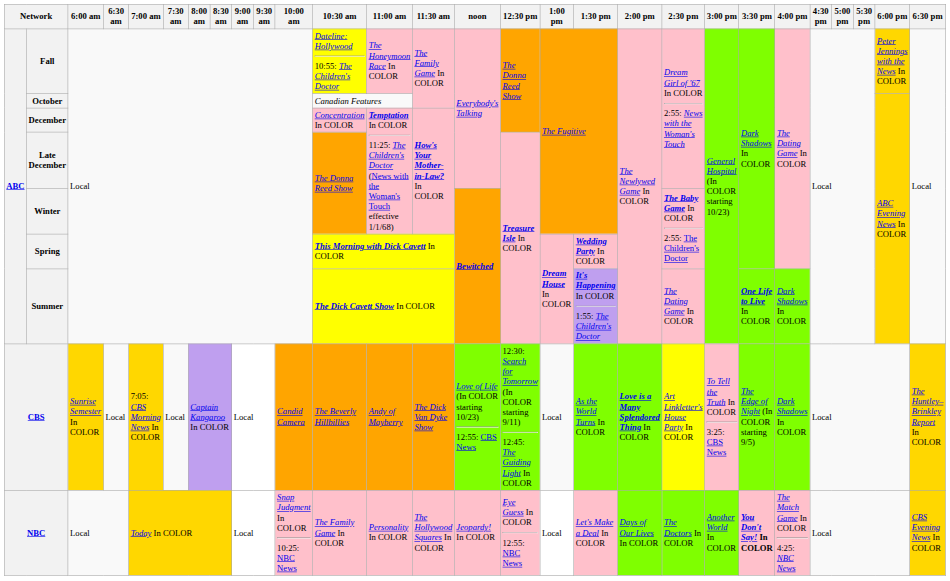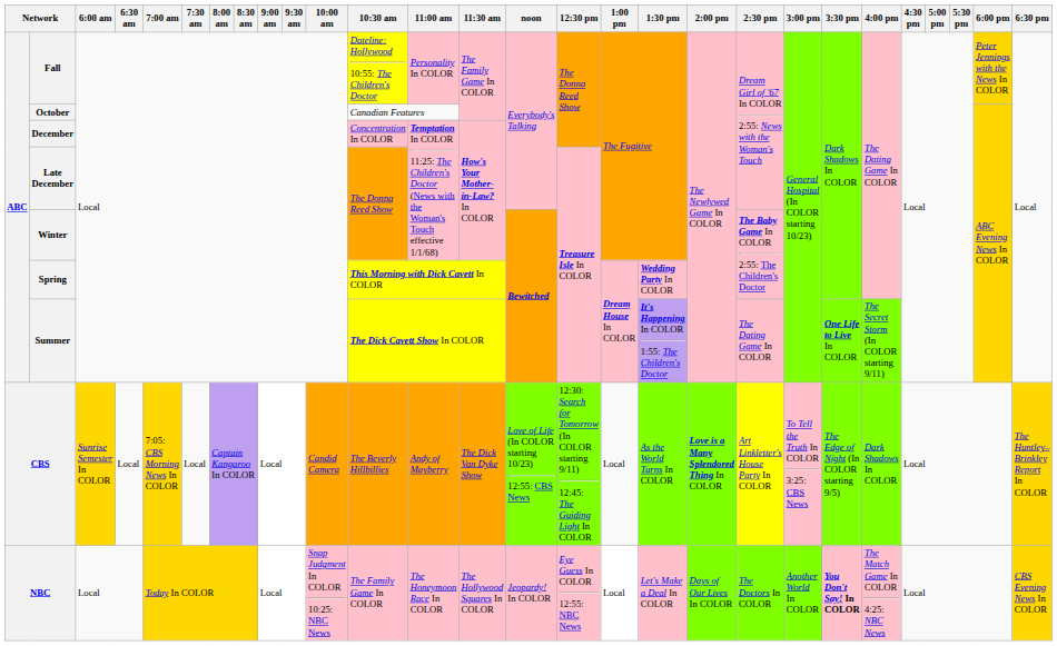Fall | 11:00 am: The Honeymoon Race In COLOR -> Personality In COLOR
Summer | 4:00 pm: Dark Shadows In COLOR -> The Secret Storm (In COLOR starting 9/11)
NBC | 11:00 am: Personality In COLOR -> The Honeymoon Race In COLOR
